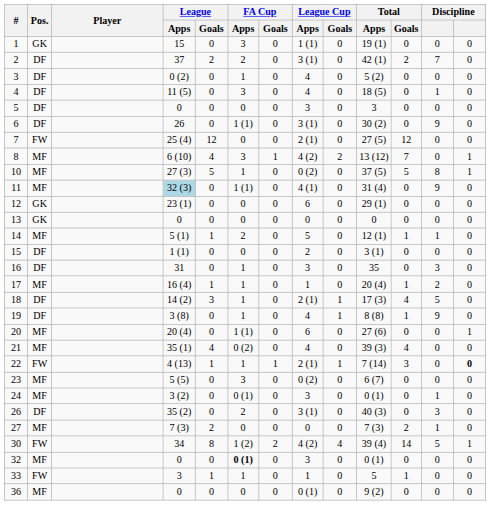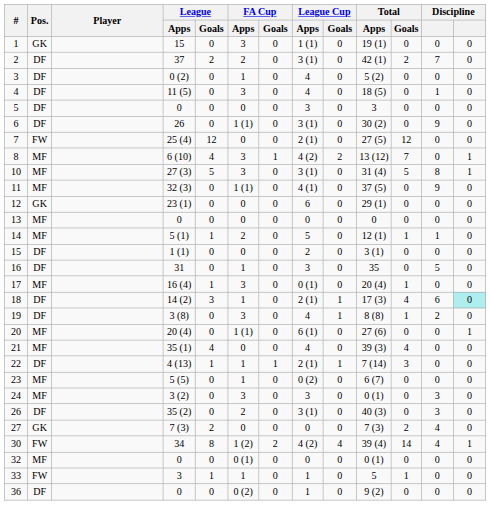10 | FA Cup / Apps: 1 -> 3
10 | League Cup / Apps: 0 (2) -> 3 (1)
10 | Total / Apps: 37 (5) -> 31 (4)
11 | League / Apps: lightblue background -> no background
11 | Total / Apps: 31 (4) -> 37 (5)
13 | Pos.: GK -> MF
16 | column 12: 3 -> 5
17 | FA Cup / Apps: 1 -> 3
17 | League Cup / Apps: 1 -> 0 (1)
17 | column 12: 2 -> 0
18 | column 12: 5 -> 6
18 | column 13: no background -> paleturquoise background
19 | FA Cup / Apps: 1 -> 3
19 | column 12: 9 -> 2
20 | League Cup / Apps: 6 -> 6 (1)
21 | FA Cup / Apps: 0 (2) -> 0
22 | Pos.: FW -> DF
22 | column 13: bold -> normal
23 | FA Cup / Apps: 3 -> 1
24 | FA Cup / Apps: 0 (1) -> 3
24 | column 12: 1 -> 3
27 | Pos.: MF -> GK
27 | column 12: 1 -> 4
30 | column 12: 5 -> 4
32 | FA Cup / Apps: bold -> normal
32 | League Cup / Apps: 3 -> 0
36 | Pos.: MF -> DF
36 | FA Cup / Apps: 0 -> 0 (2)
36 | League Cup / Apps: 0 (1) -> 1
